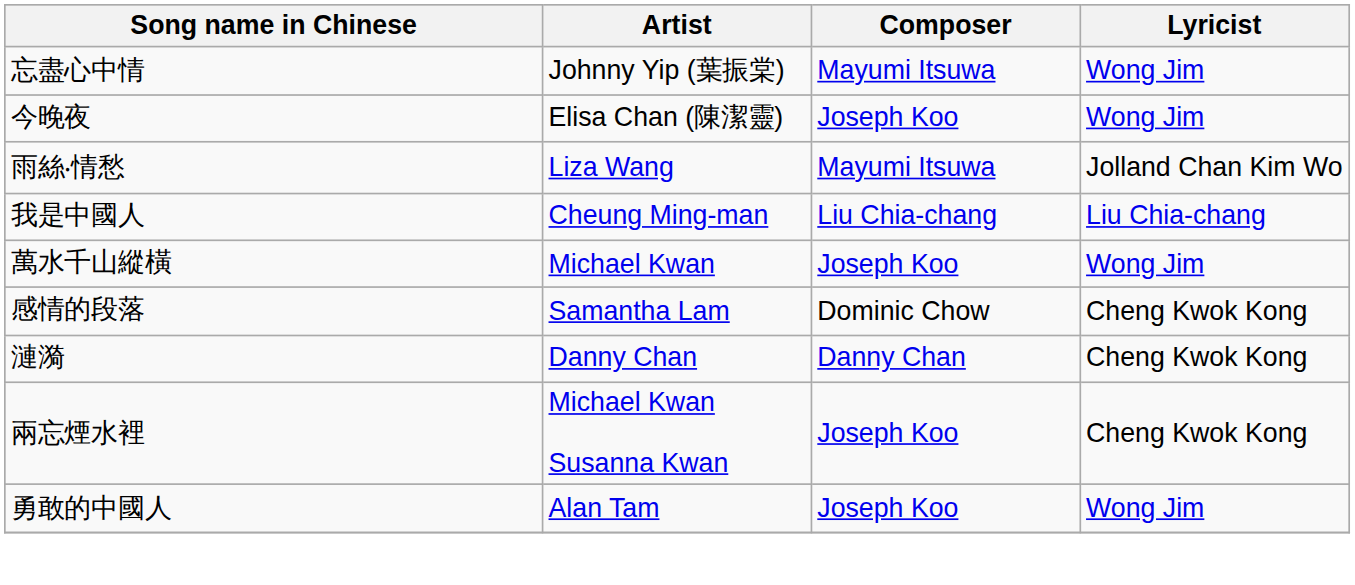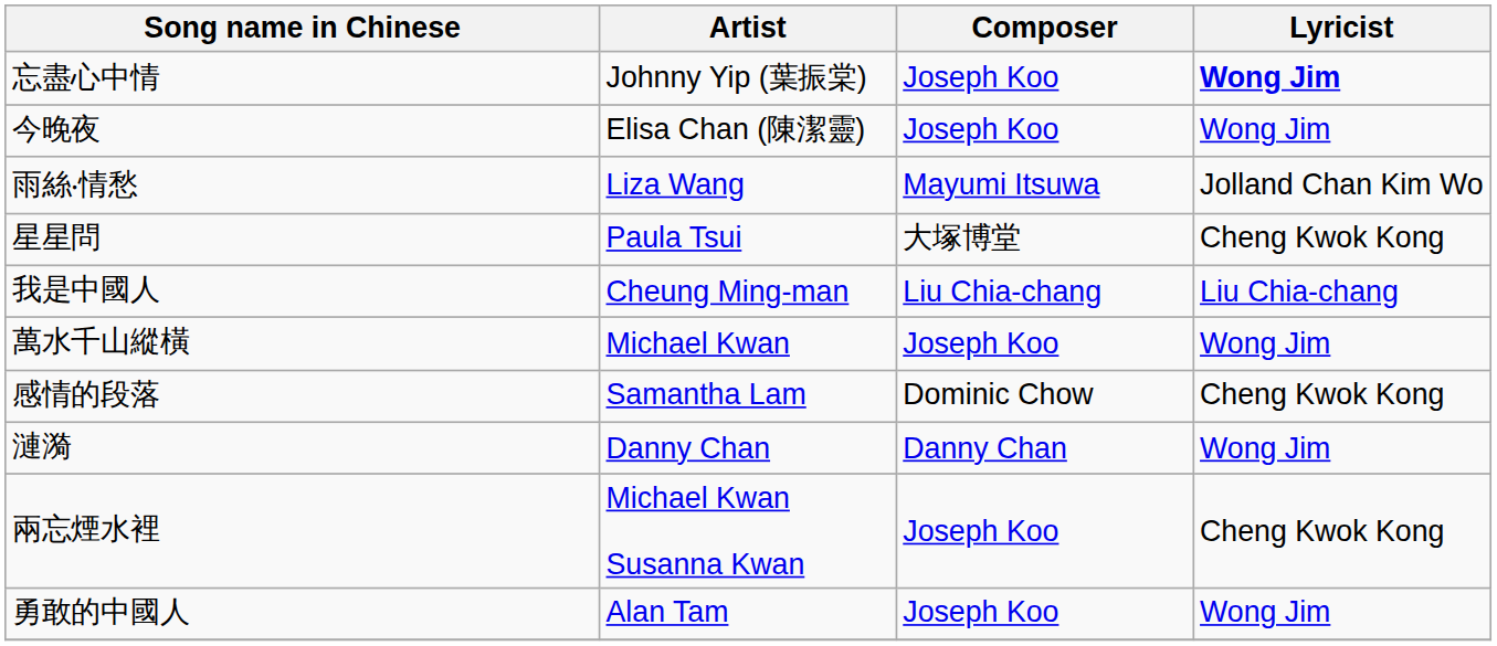忘盡心中情 | Composer: Mayumi Itsuwa -> Joseph Koo
忘盡心中情 | Lyricist: normal -> bold
+ row: 星星問 | Paula Tsui | 大塚博堂 | Cheng Kwok Kong
漣漪 | Lyricist: Cheng Kwok Kong -> Wong Jim
